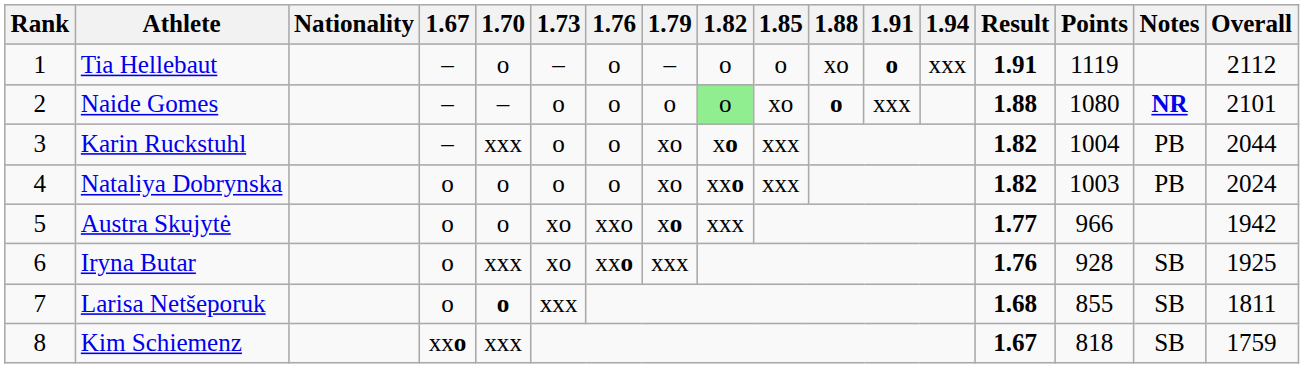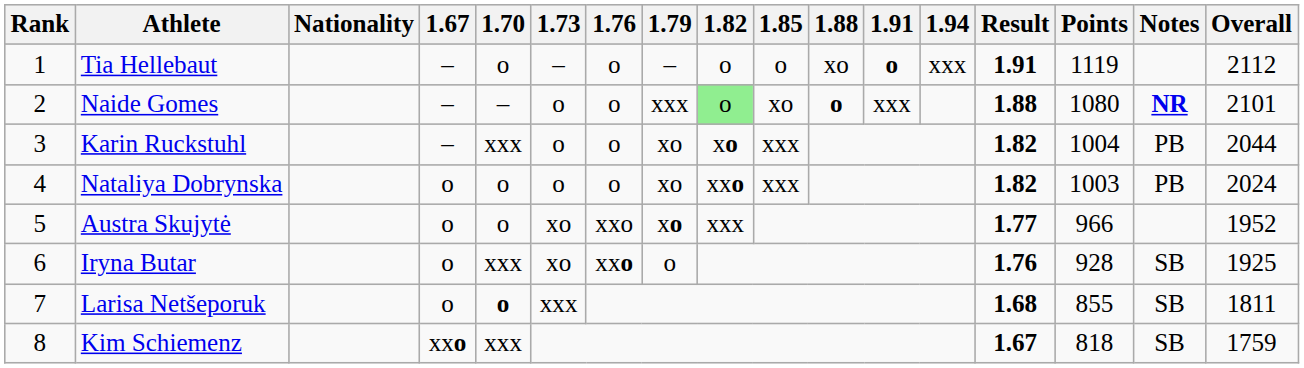Naide Gomes | 1.79: o -> xxx
Austra Skujytė | Overall: 1942 -> 1952
Iryna Butar | 1.79: xxx -> o
